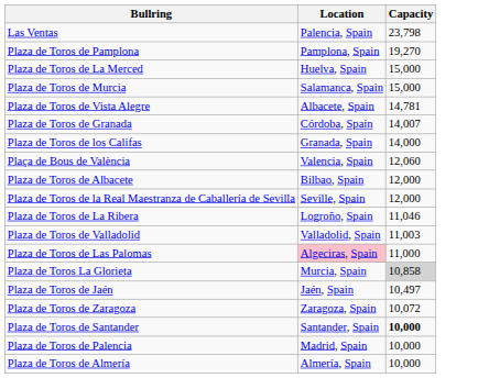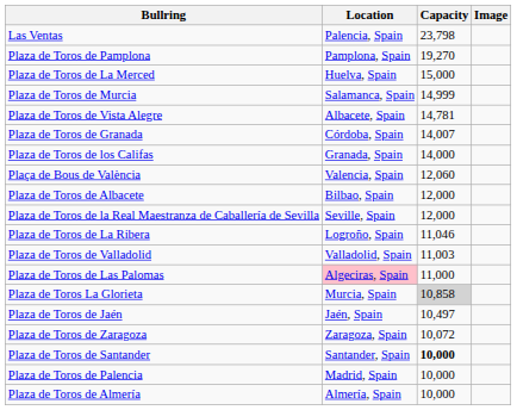+ column: Image
Plaza de Toros de Murcia | Capacity: 15,000 -> 14,999
